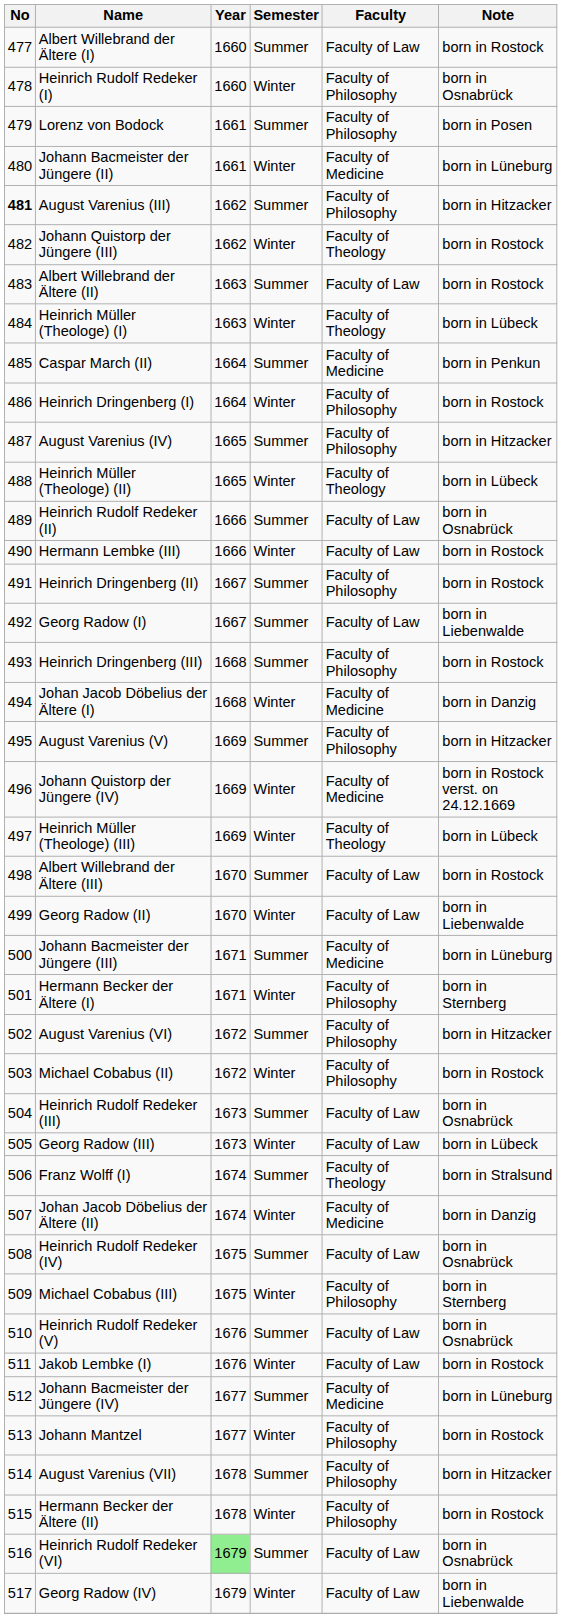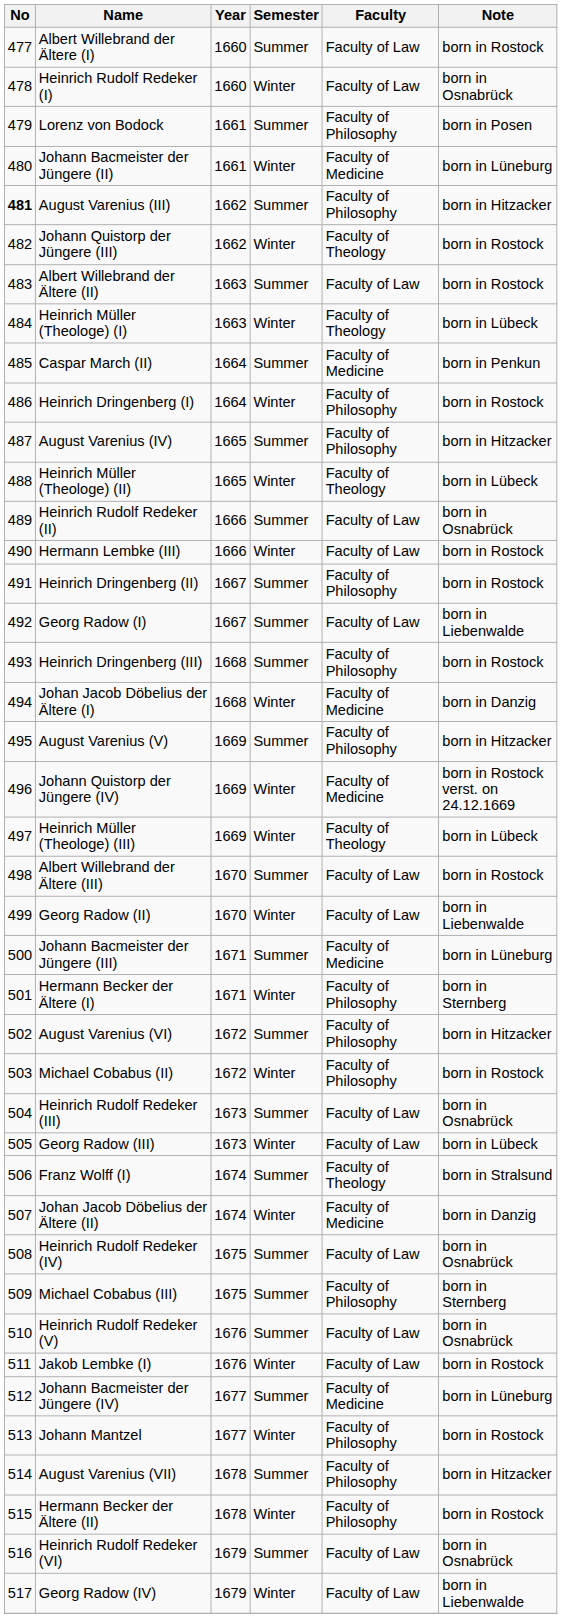Heinrich Rudolf Redeker (I) | Faculty: Faculty of Philosophy -> Faculty of Law
Michael Cobabus (III) | Semester: Winter -> Summer
Heinrich Rudolf Redeker (VI) | Year: lightgreen background -> no background
